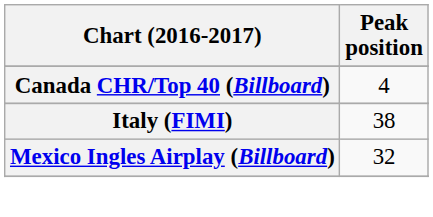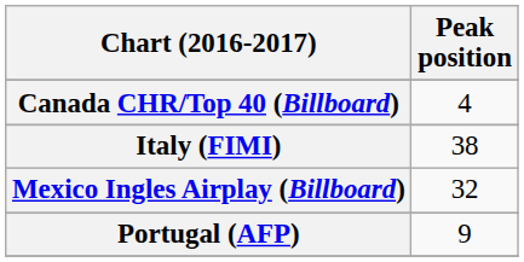+ row: Portugal (AFP) | 9
